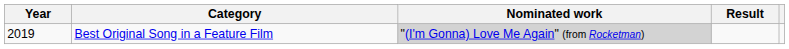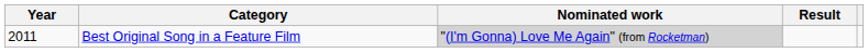Best Original Song in a Feature Film | Year: 2019 -> 2011
